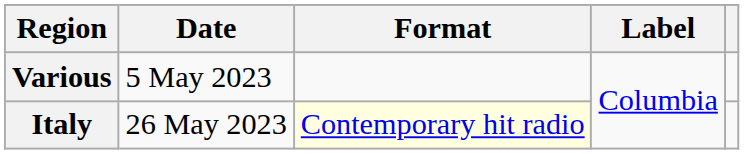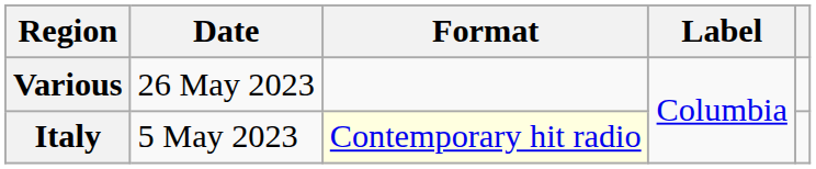Various | Date: 5 May 2023 -> 26 May 2023
Italy | Date: 26 May 2023 -> 5 May 2023
